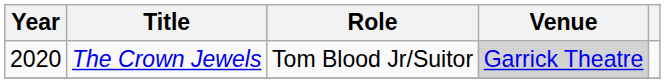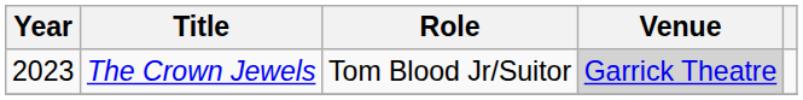The Crown Jewels | Year: 2020 -> 2023
